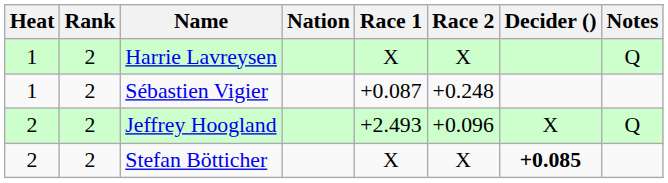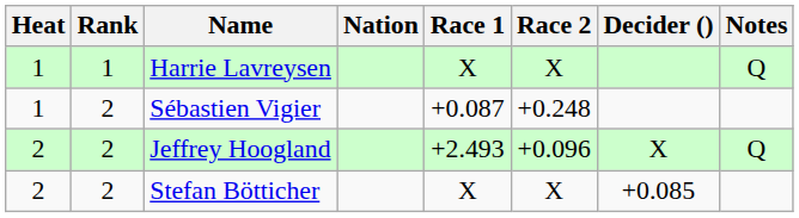Harrie Lavreysen | Rank: 2 -> 1
Stefan Bötticher | Decider (): bold -> normal
